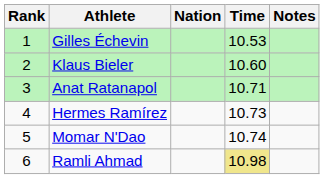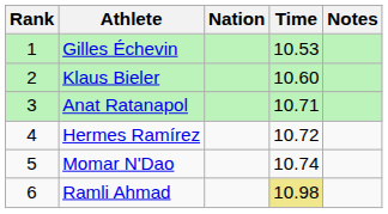Hermes Ramírez | Time: 10.73 -> 10.72
